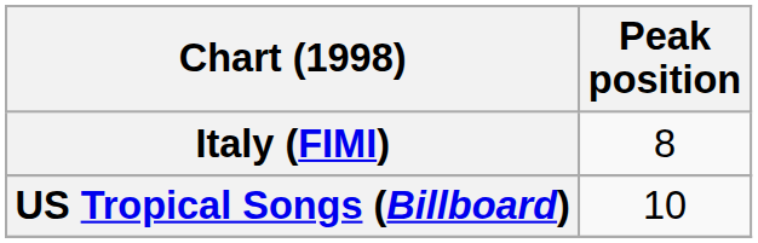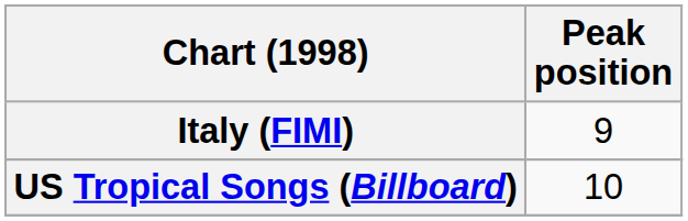Italy (FIMI) | Peak position: 8 -> 9
